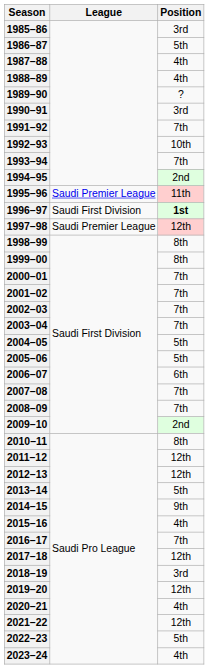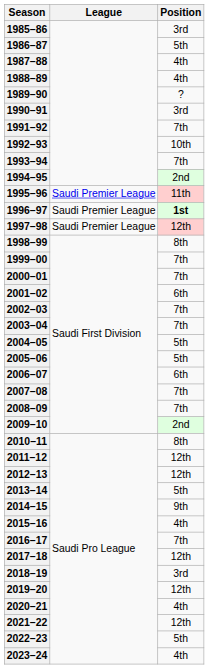1996–97 | League: Saudi First Division -> Saudi Premier League
1999–00 | Position: 8th -> 7th
2001–02 | Position: 7th -> 6th
